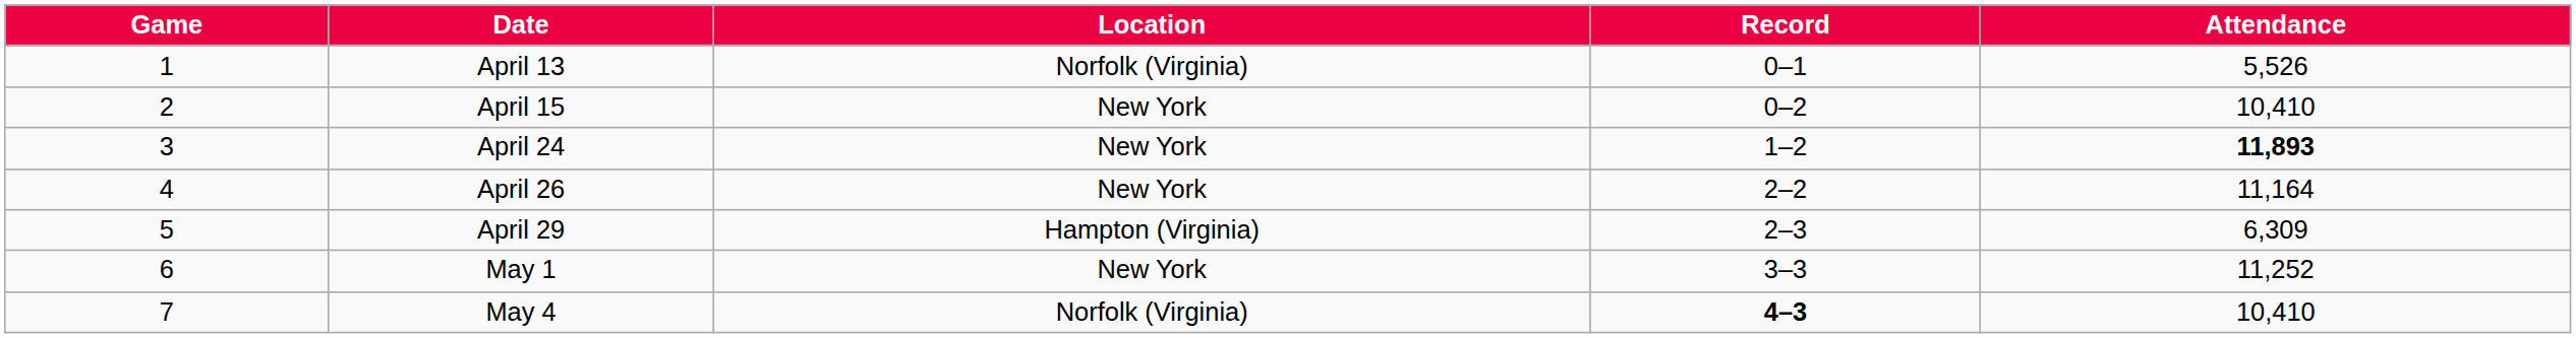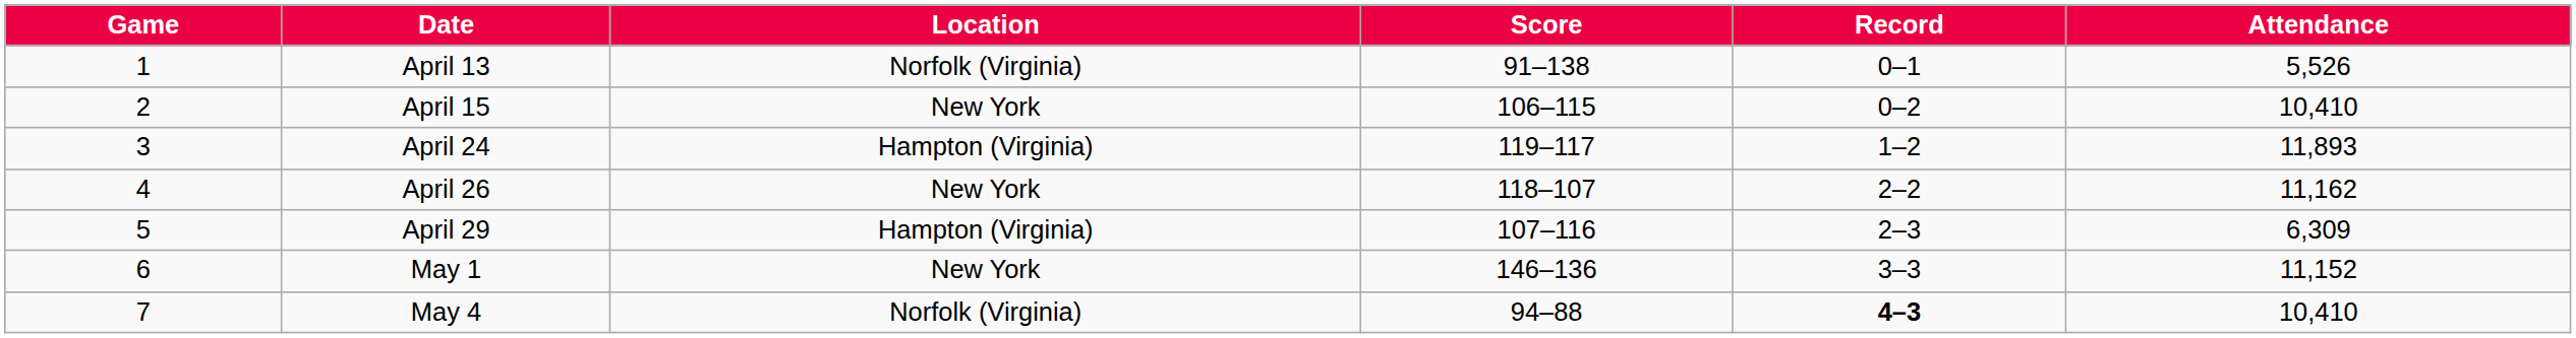+ column: Score | 91–138 | 106–115 | 119–117 | 118–107 | 107–116 | 146–136 | 94–88
April 24 | Location: New York -> Hampton (Virginia)
April 24 | Attendance: bold -> normal
April 26 | Attendance: 11,164 -> 11,162
May 1 | Attendance: 11,252 -> 11,152
